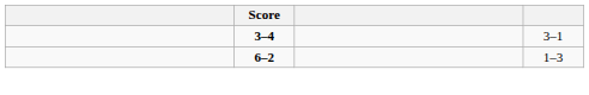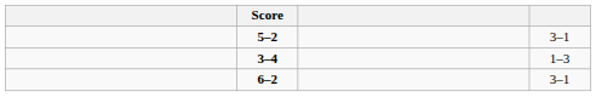+ row: 5–2 | 3–1
3–4 | column 4: 3–1 -> 1–3
6–2 | column 4: 1–3 -> 3–1
